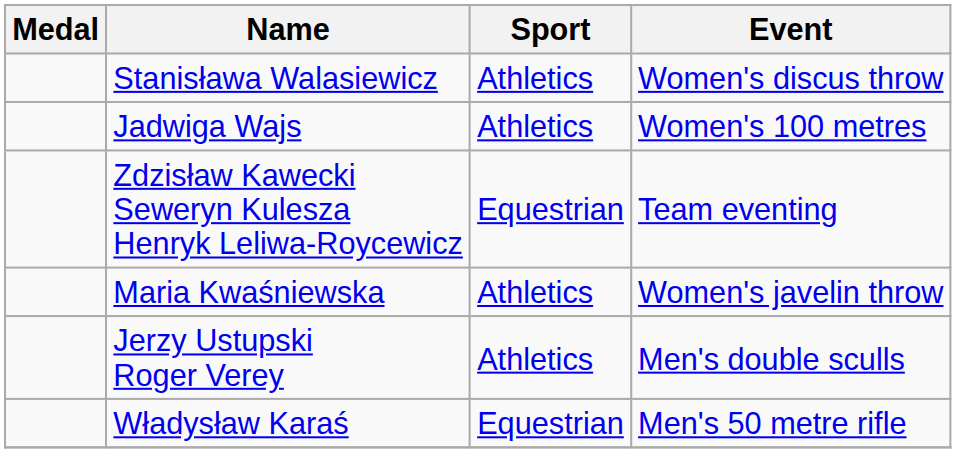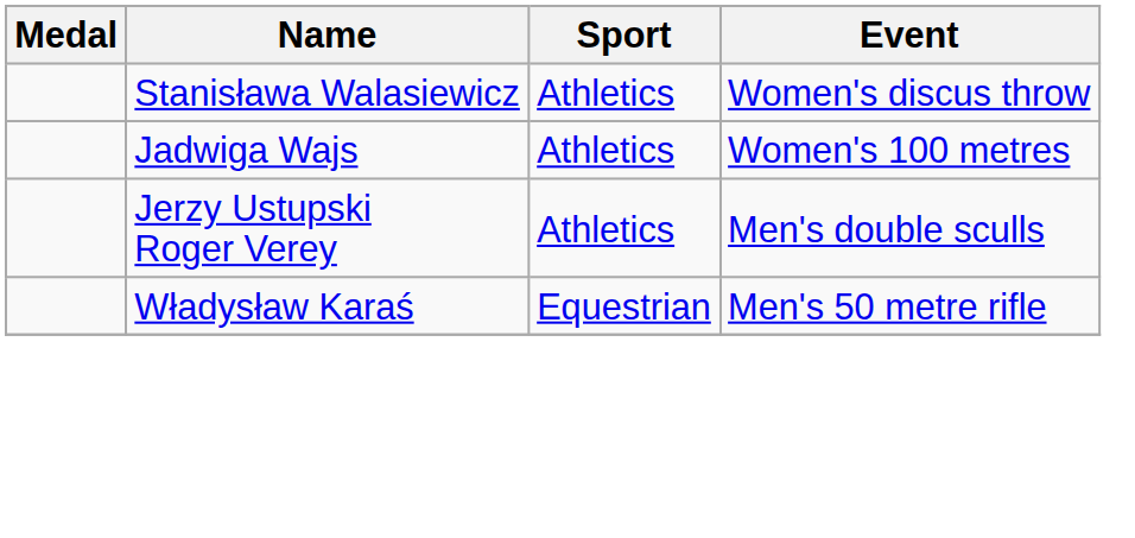- row: Zdzisław Kawecki Seweryn Kulesza Henryk Leliwa-Roycewicz | Equestrian | Team eventing
- row: Maria Kwaśniewska | Athletics | Women's javelin throw
